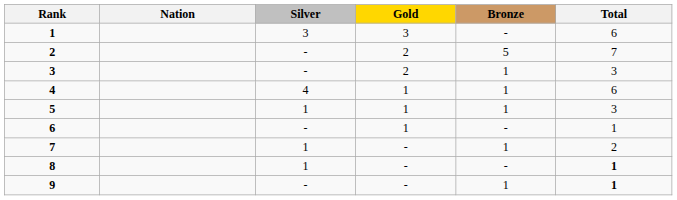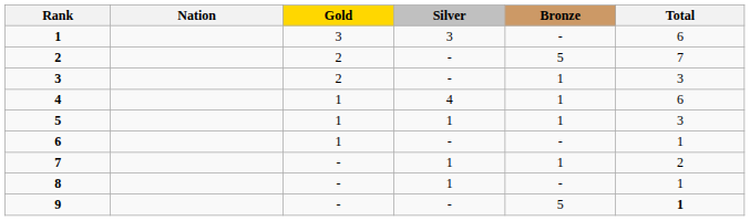columns swapped: Gold <-> Silver
8 | Total: bold -> normal
9 | Bronze: 1 -> 5
